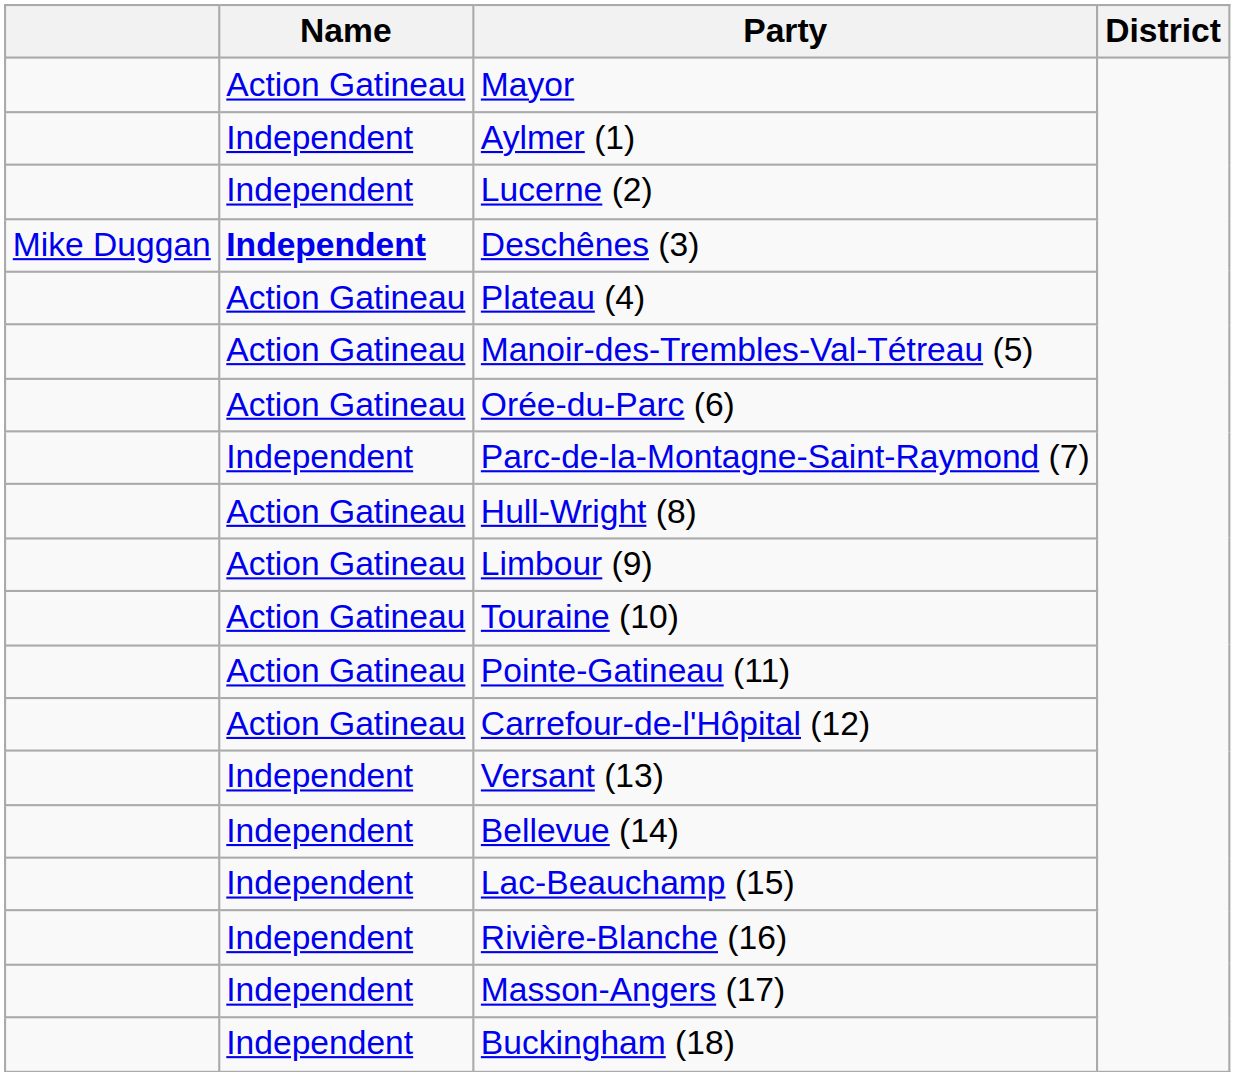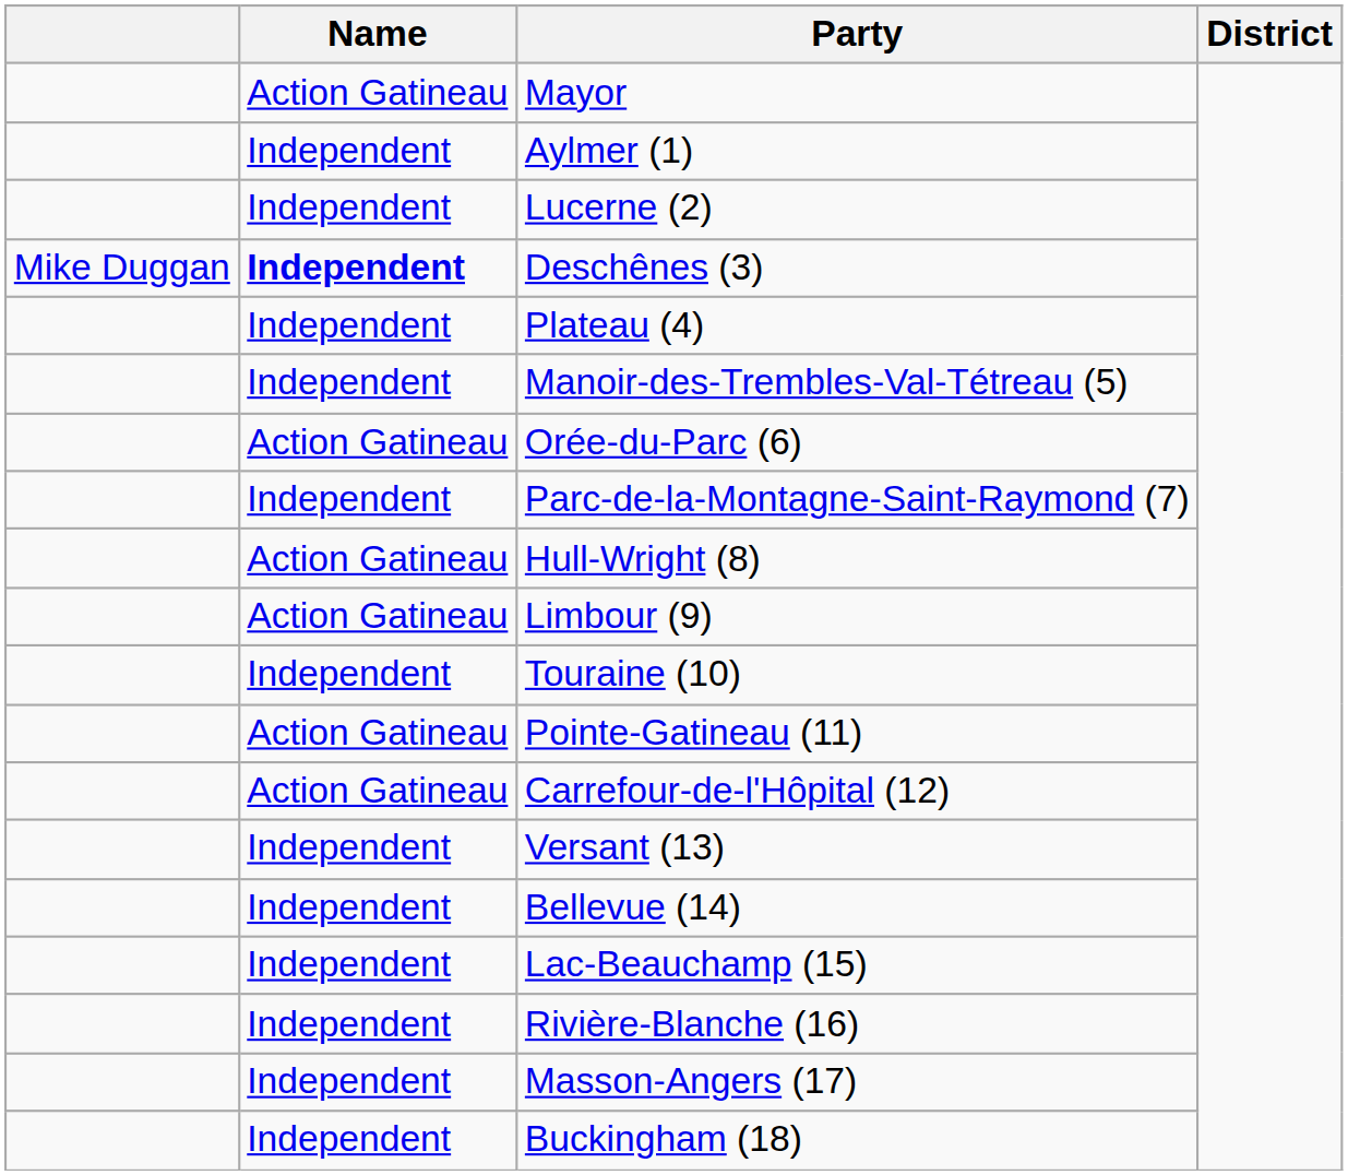Plateau (4) | Name: Action Gatineau -> Independent
Manoir-des-Trembles-Val-Tétreau (5) | Name: Action Gatineau -> Independent
Touraine (10) | Name: Action Gatineau -> Independent
